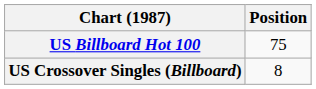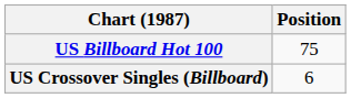US Crossover Singles (Billboard) | Position: 8 -> 6
